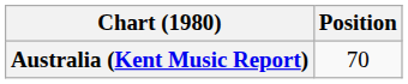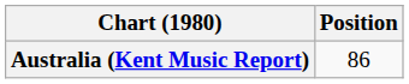Australia (Kent Music Report) | Position: 70 -> 86
